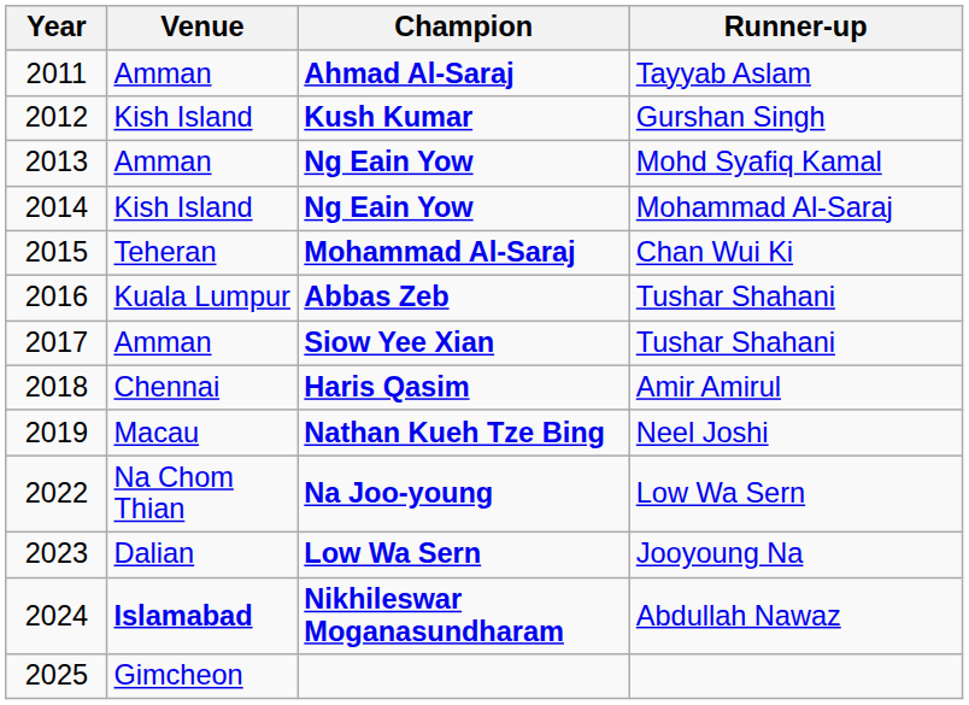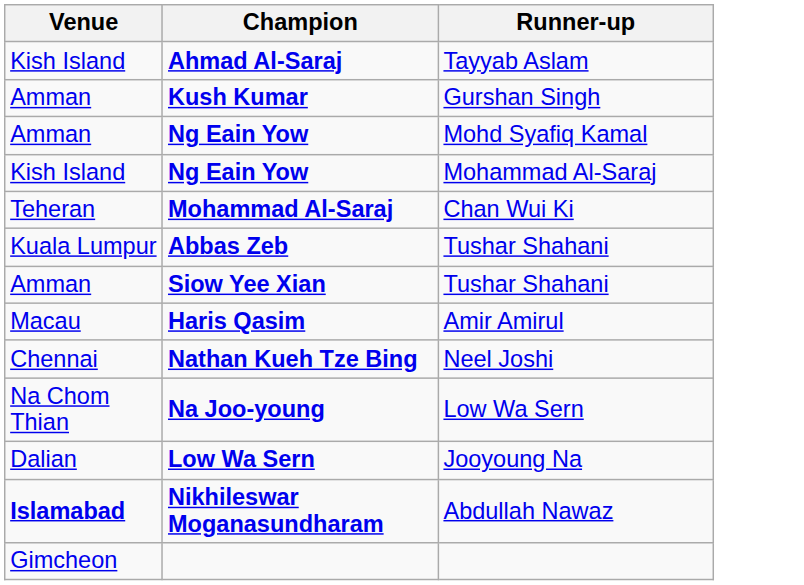- column: Year | 2011 | 2012 | 2013 | 2014 | 2015 | 2016 | 2017 | 2018 | 2019 | 2022 | 2023 | 2024 | 2025
Ahmad Al-Saraj | Venue: Amman -> Kish Island
Kush Kumar | Venue: Kish Island -> Amman
Haris Qasim | Venue: Chennai -> Macau
Nathan Kueh Tze Bing | Venue: Macau -> Chennai
